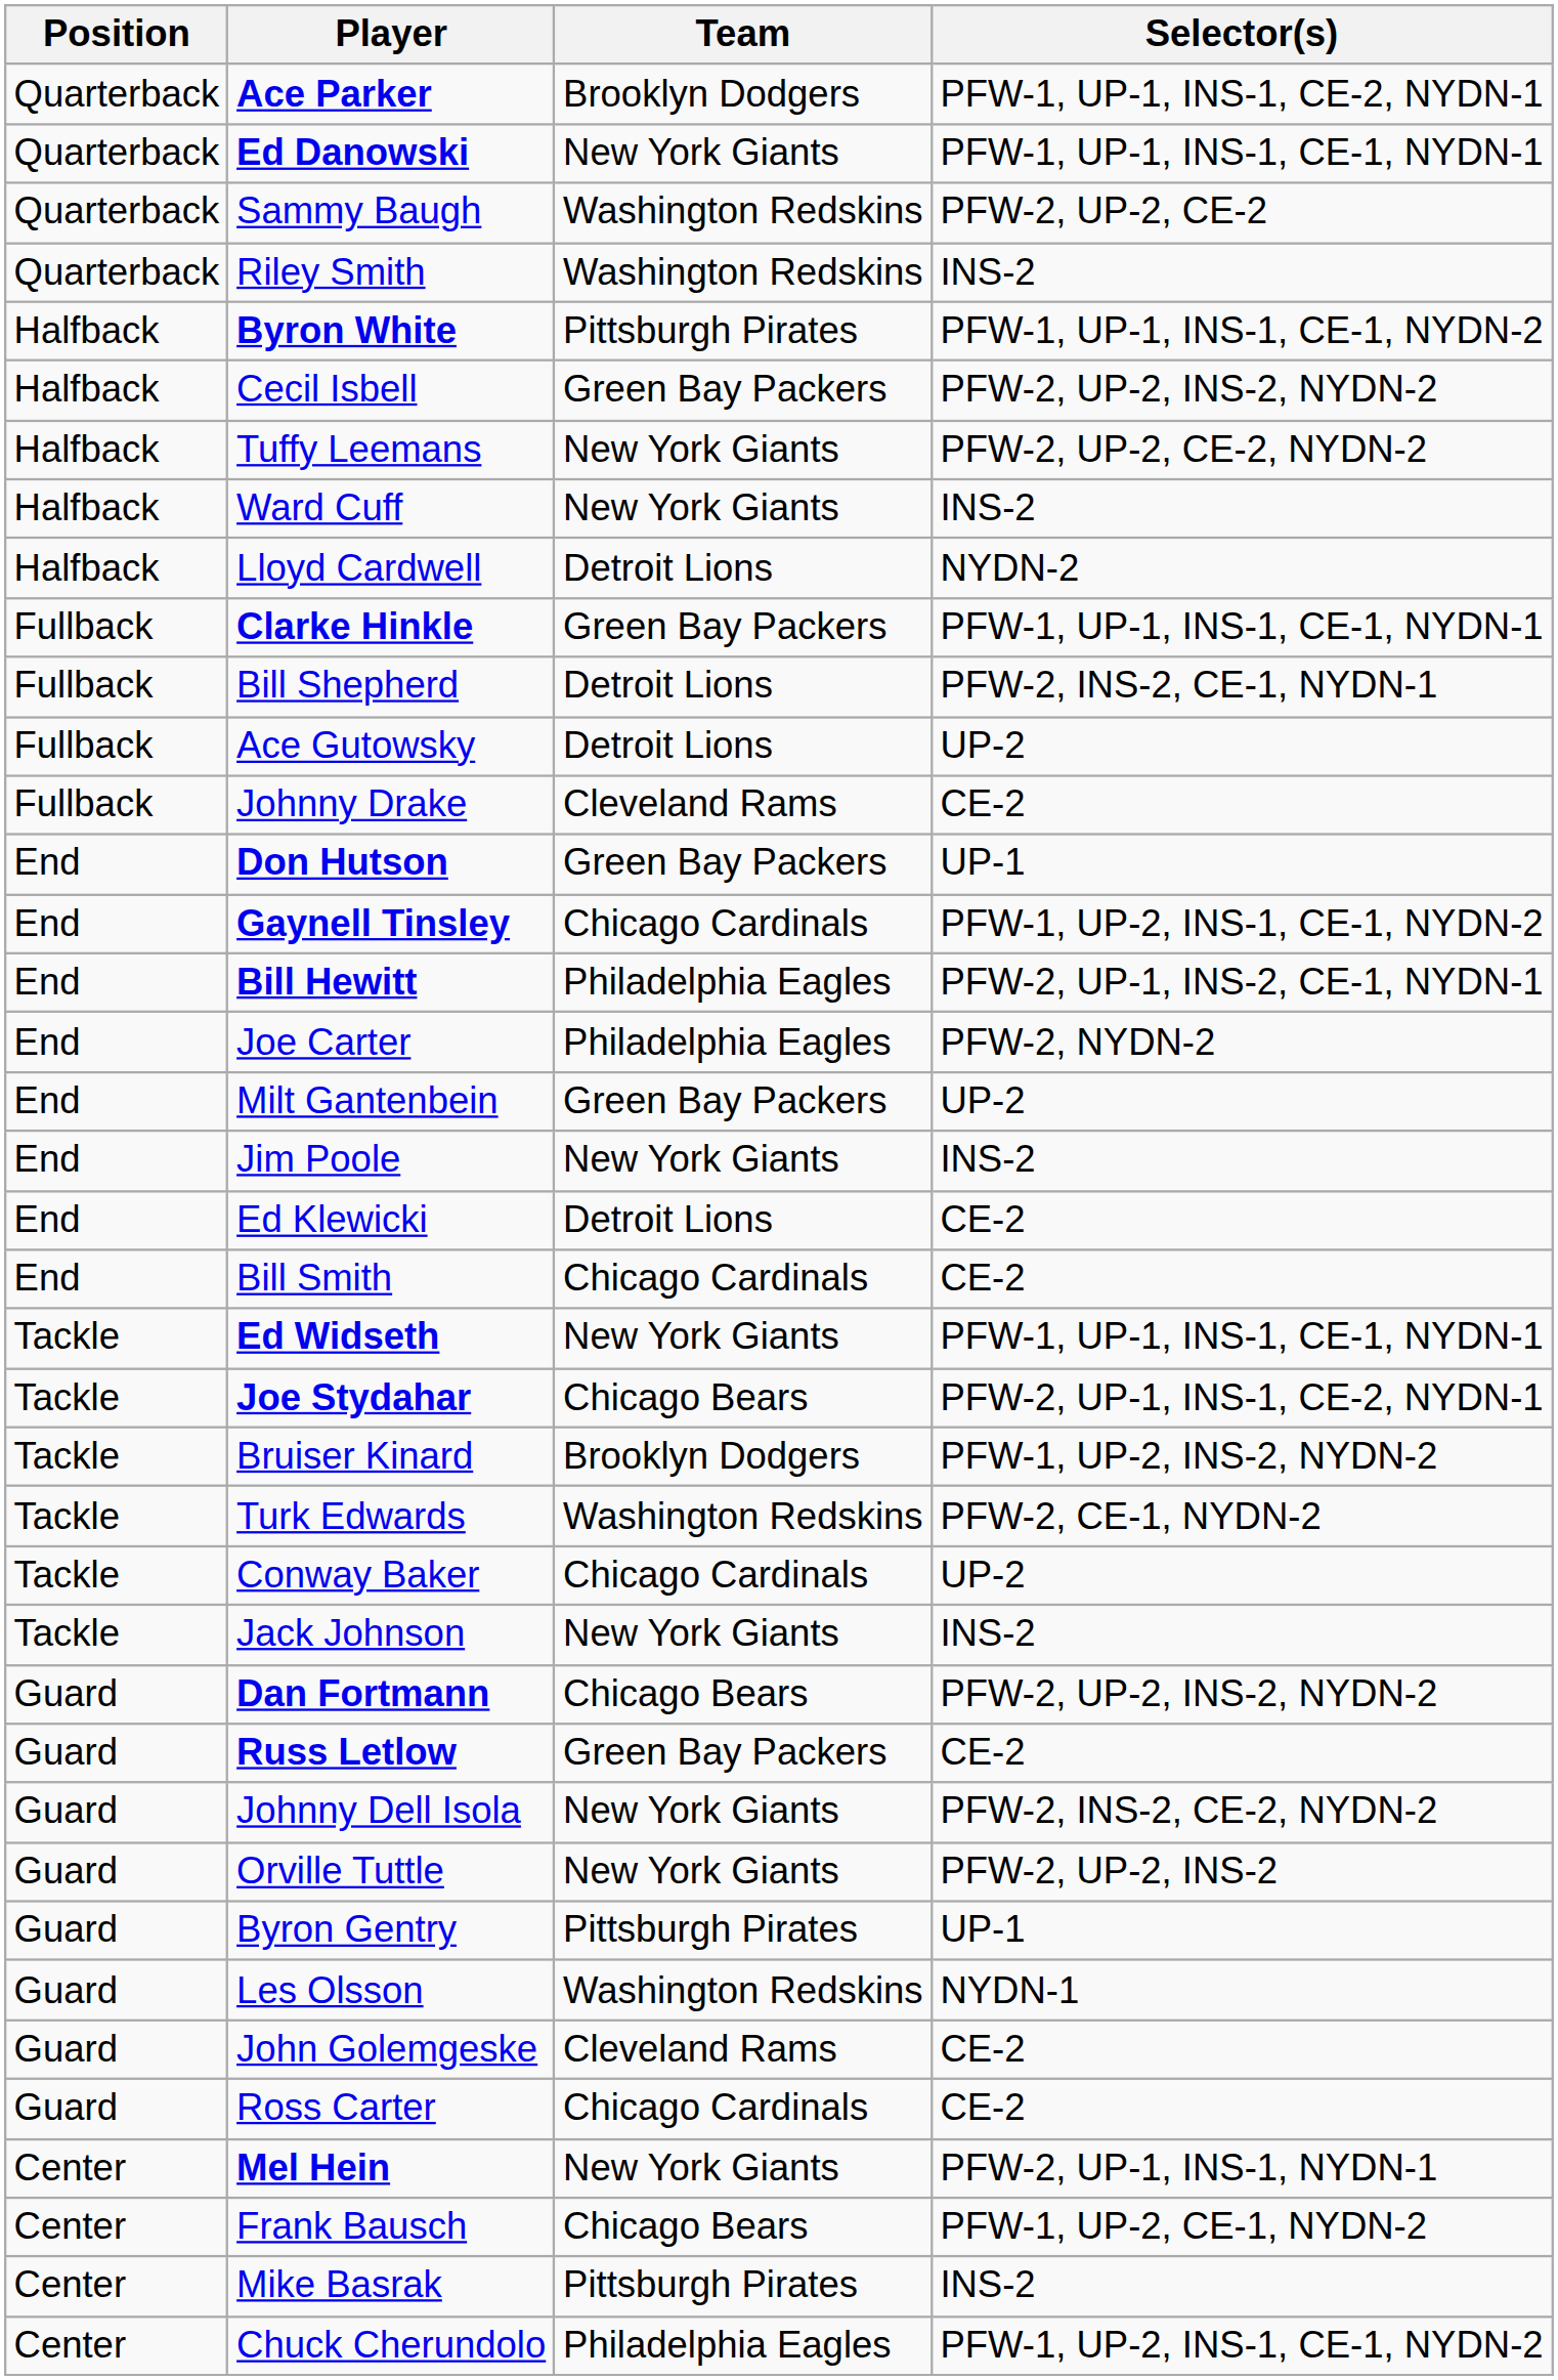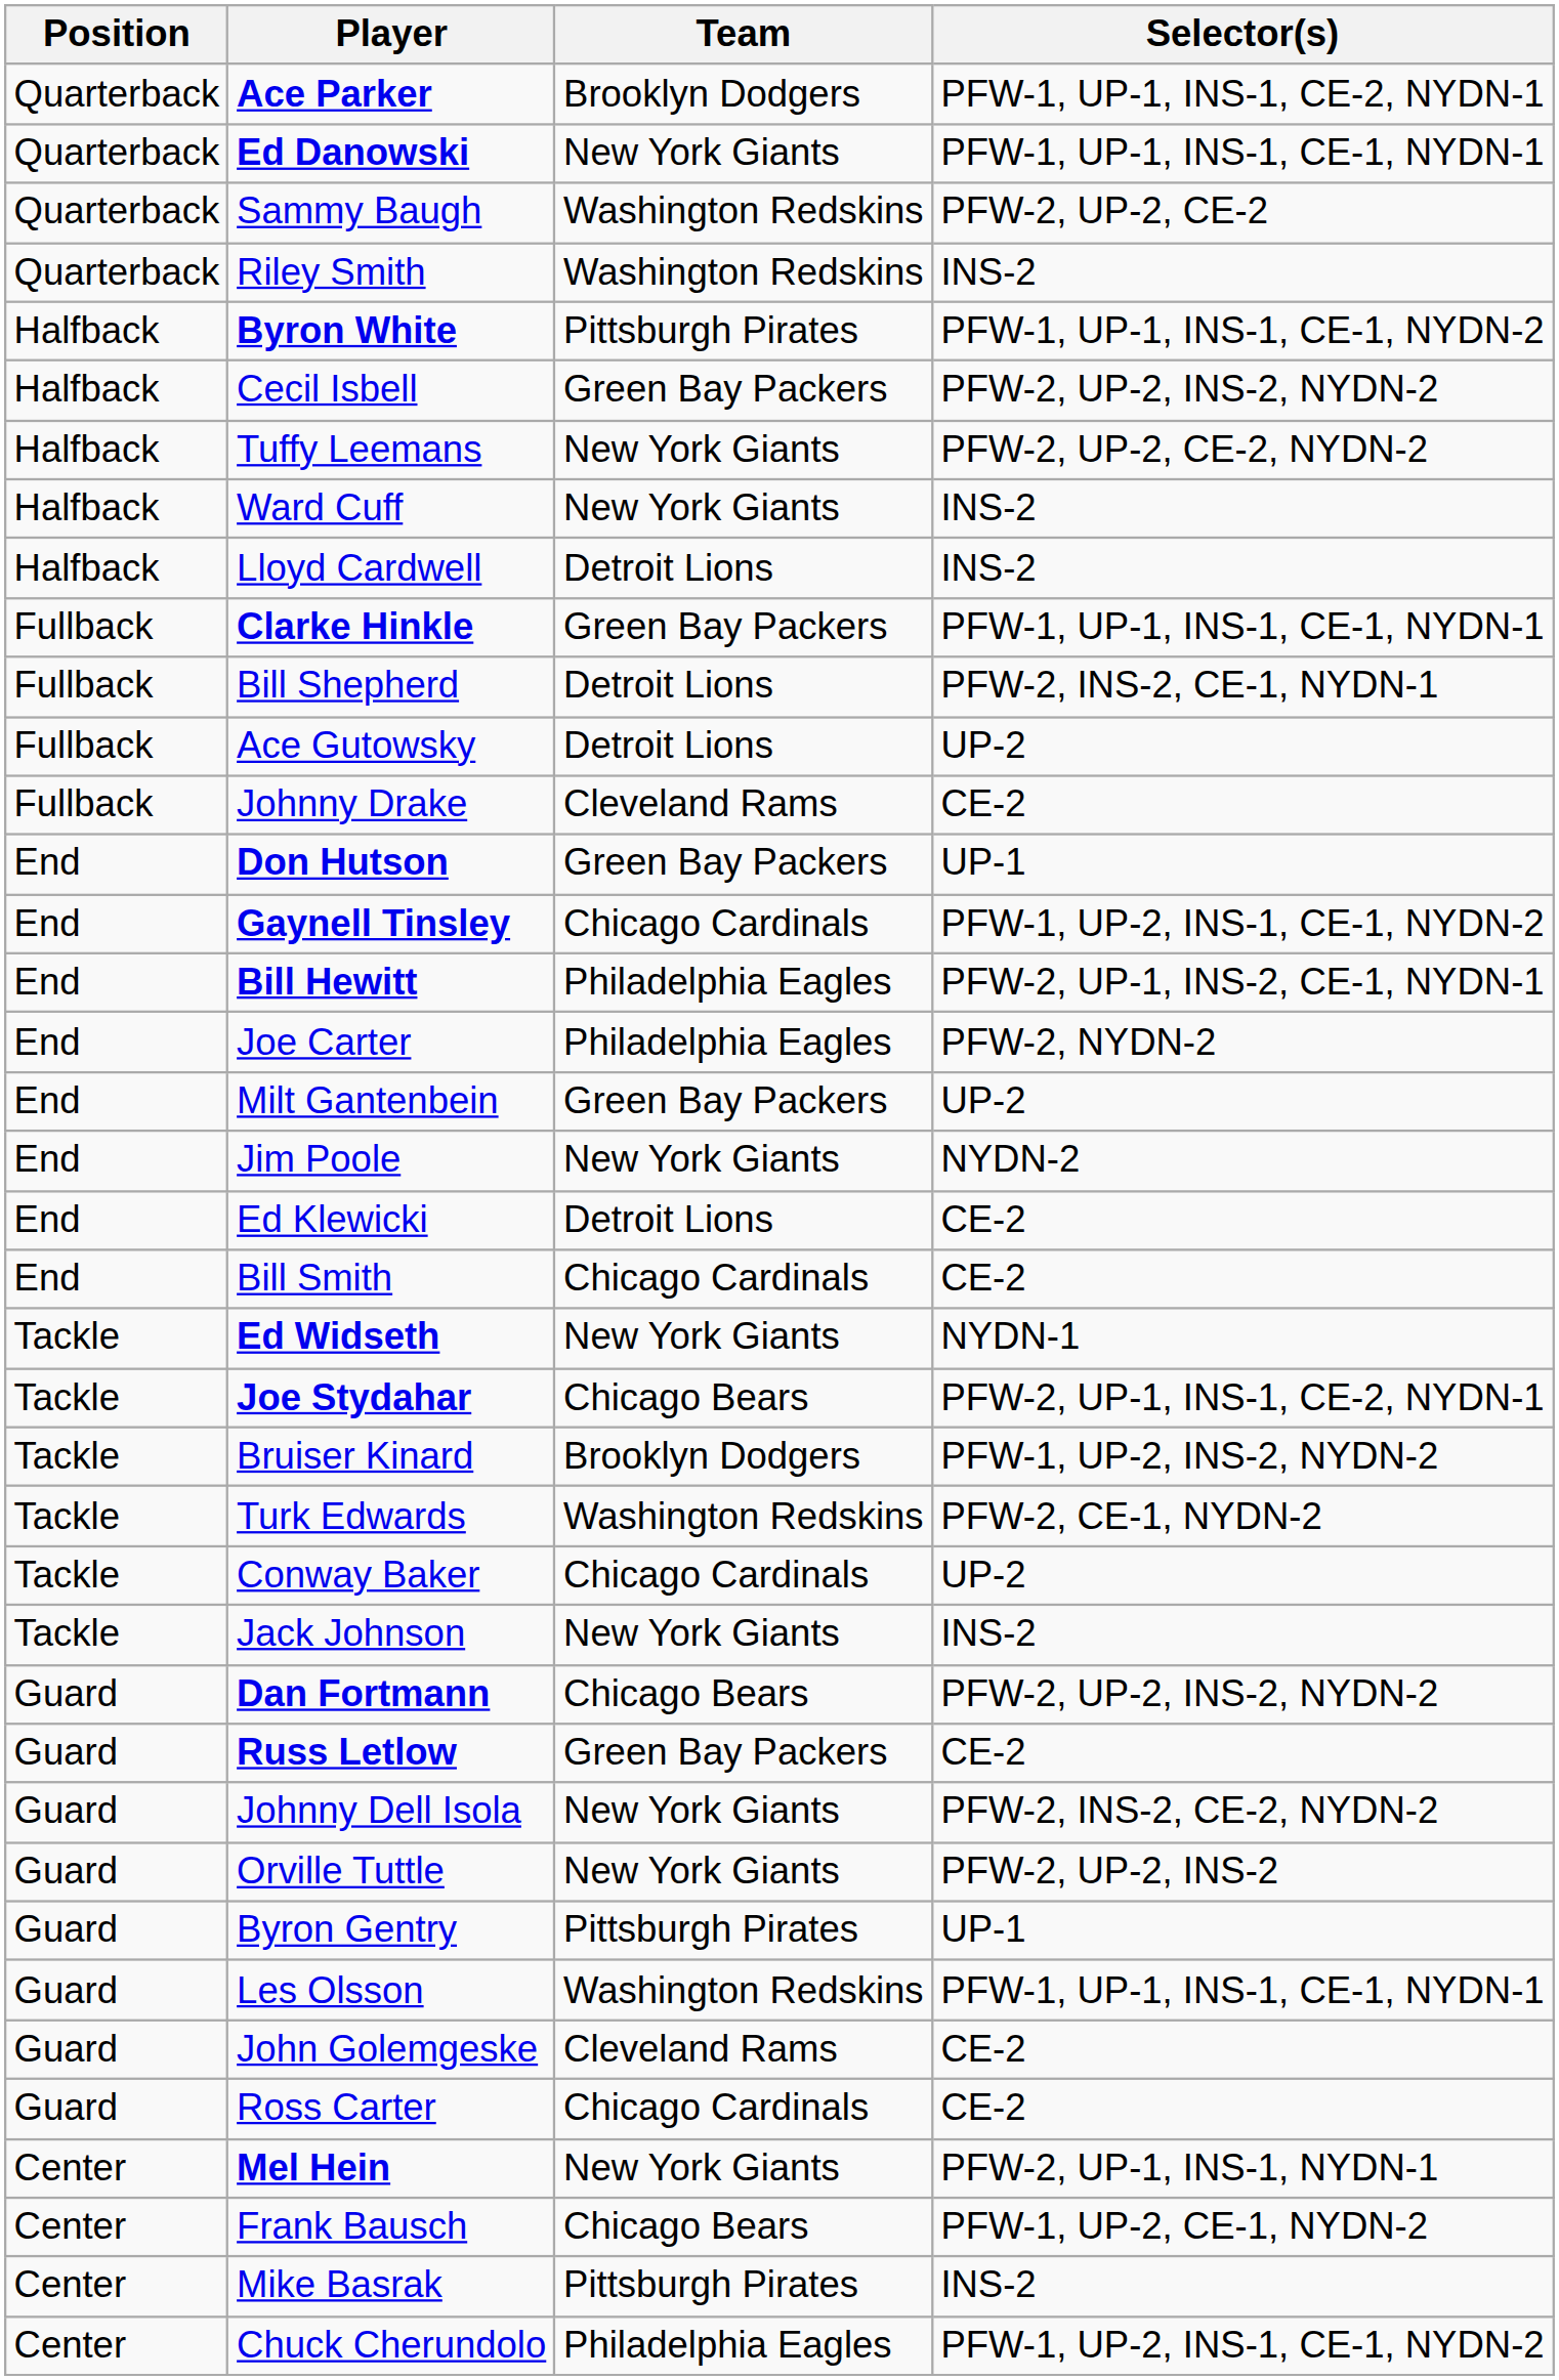Lloyd Cardwell | Selector(s): NYDN-2 -> INS-2
Jim Poole | Selector(s): INS-2 -> NYDN-2
Ed Widseth | Selector(s): PFW-1, UP-1, INS-1, CE-1, NYDN-1 -> NYDN-1
Les Olsson | Selector(s): NYDN-1 -> PFW-1, UP-1, INS-1, CE-1, NYDN-1
